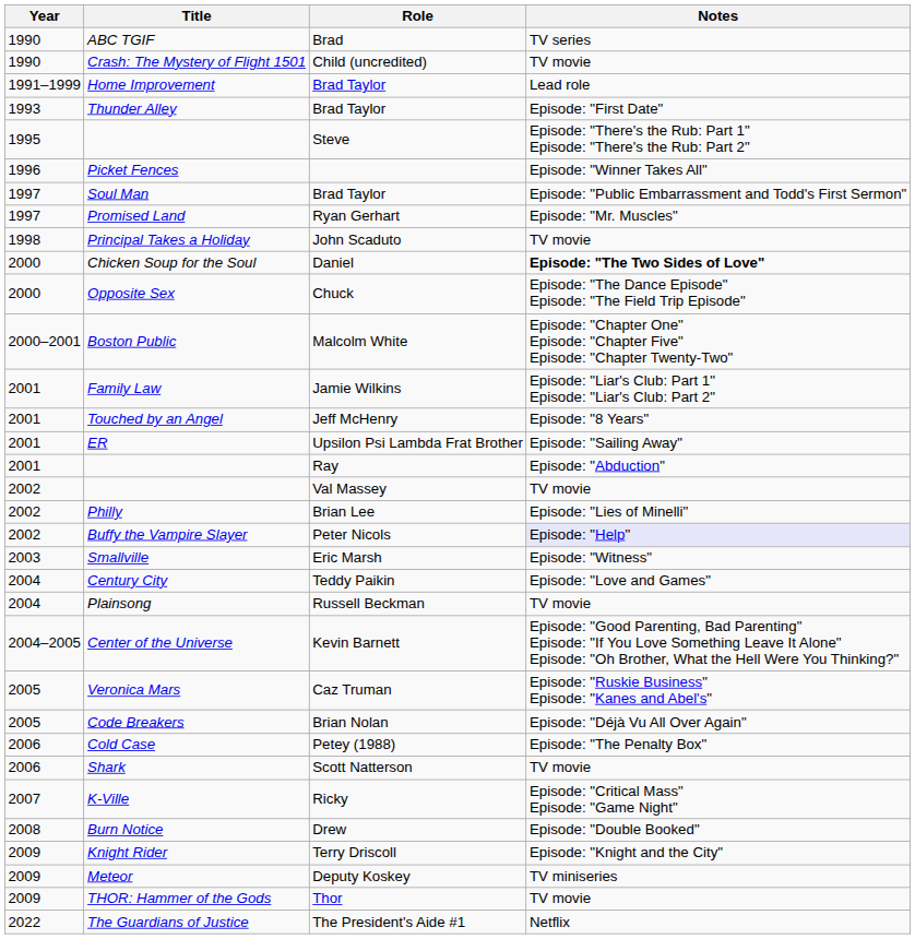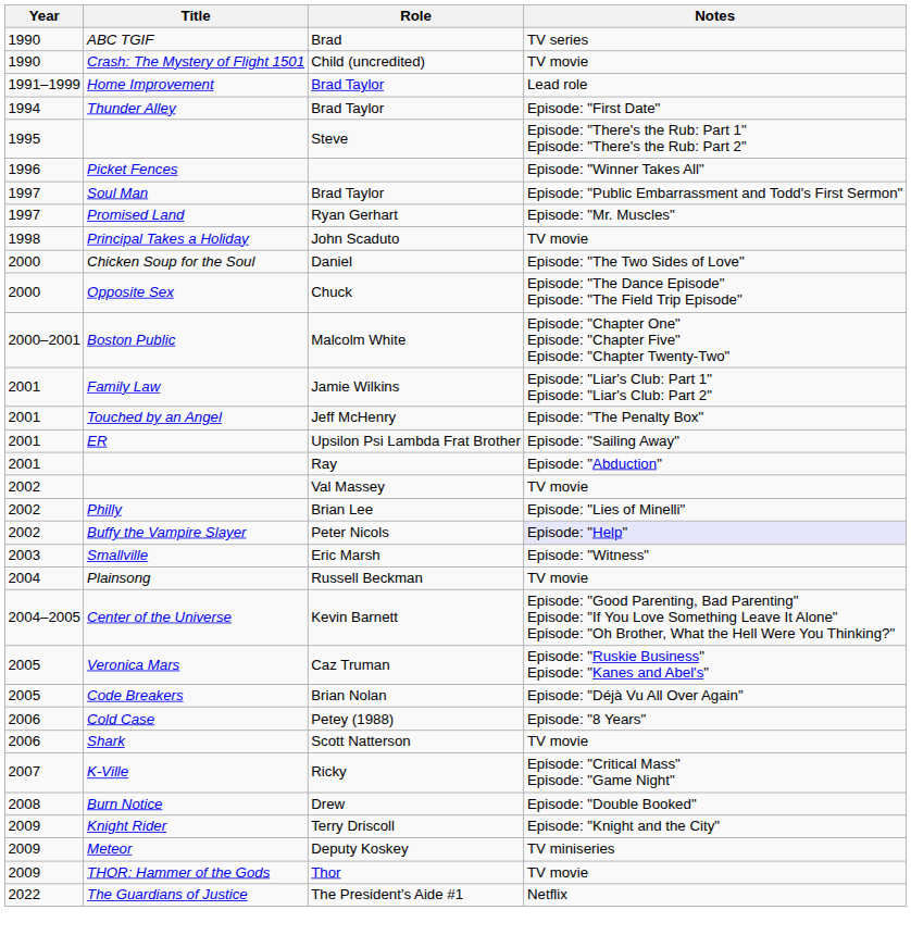Thunder Alley | Year: 1993 -> 1994
Chicken Soup for the Soul | Notes: bold -> normal
Touched by an Angel | Notes: Episode: "8 Years" -> Episode: "The Penalty Box"
- row: 2004 | Century City | Teddy Paikin | Episode: "Love and Games"
Cold Case | Notes: Episode: "The Penalty Box" -> Episode: "8 Years"
